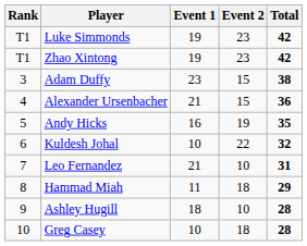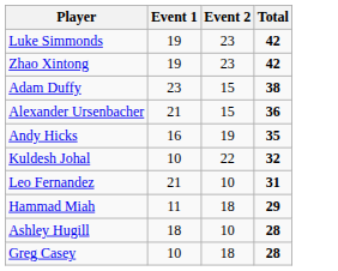- column: Rank | T1 | T1 | 3 | 4 | 5 | 6 | 7 | 8 | 9 | 10
